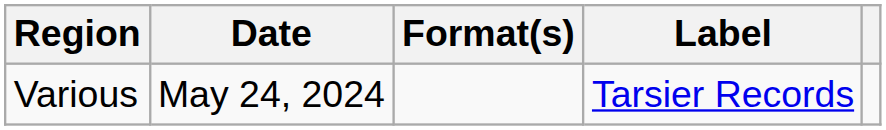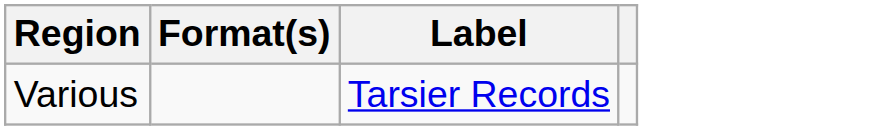- column: Date | May 24, 2024
